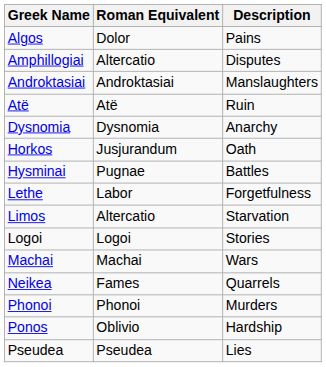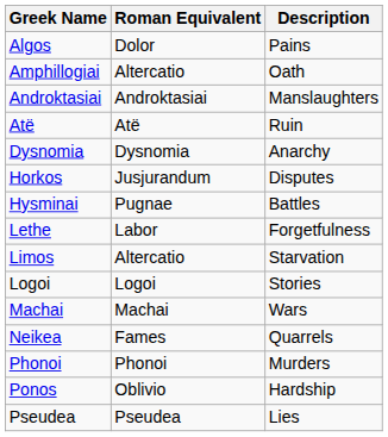Amphillogiai | Description: Disputes -> Oath
Horkos | Description: Oath -> Disputes
